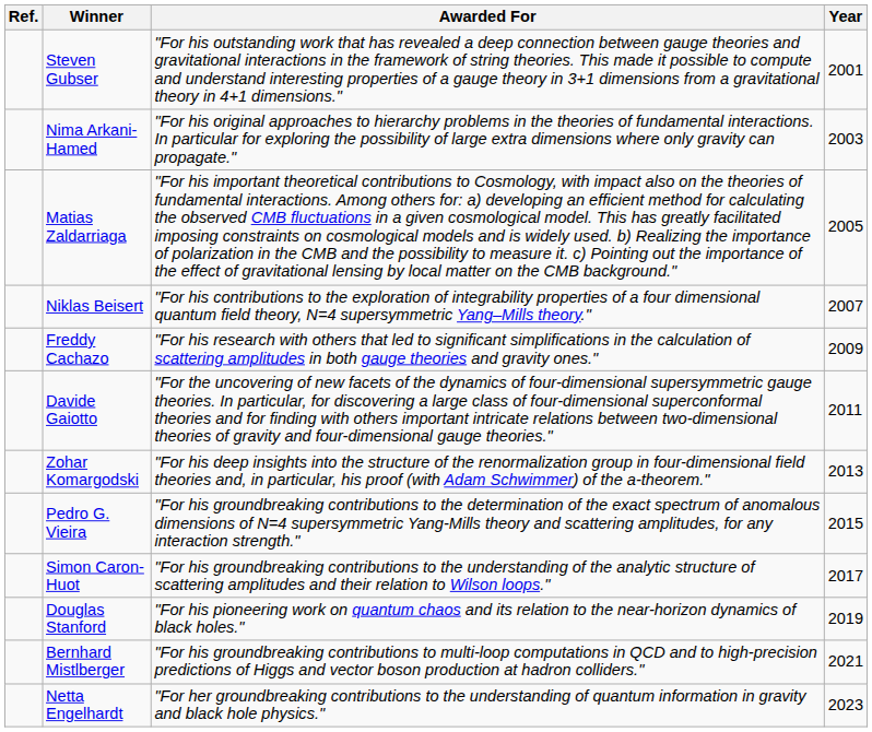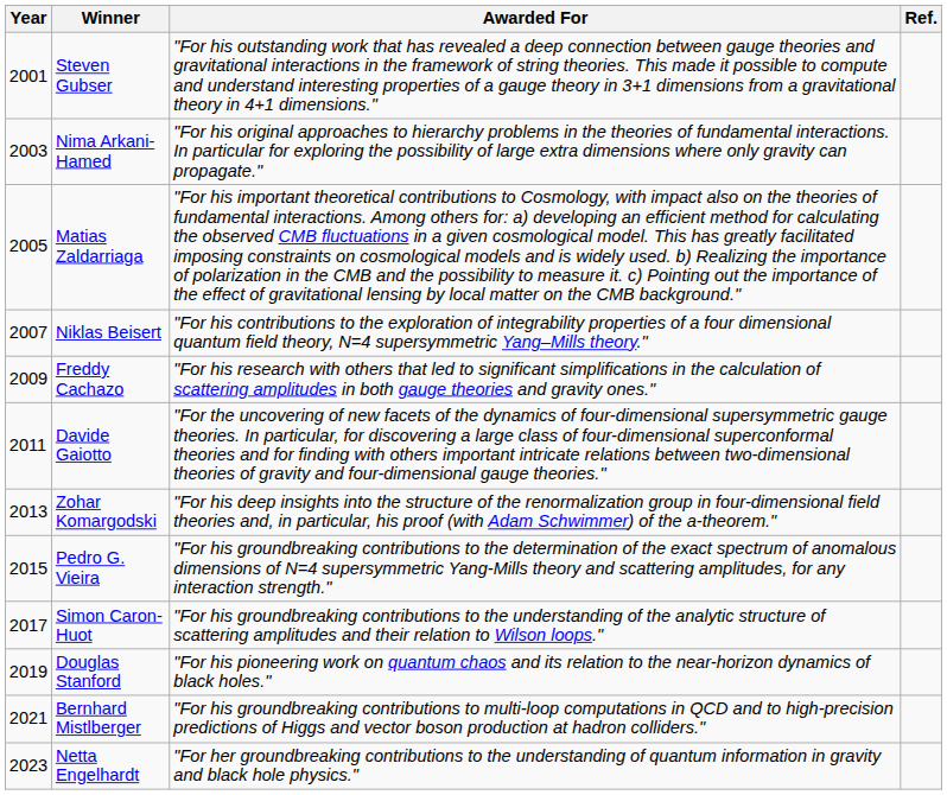columns swapped: Year <-> Ref.
